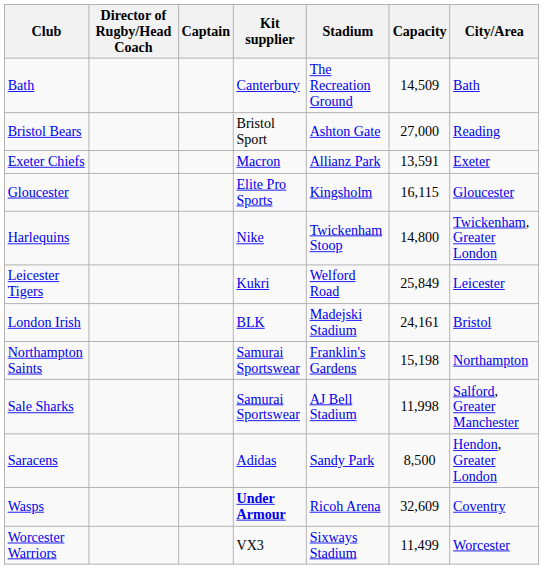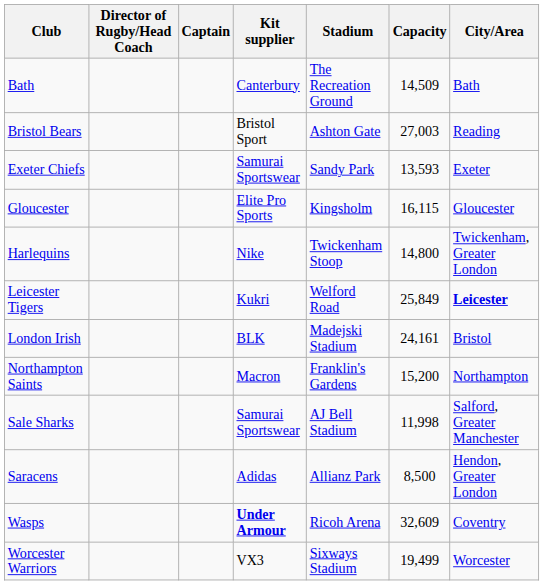Bristol Bears | Capacity: 27,000 -> 27,003
Exeter Chiefs | Kit supplier: Macron -> Samurai Sportswear
Exeter Chiefs | Stadium: Allianz Park -> Sandy Park
Exeter Chiefs | Capacity: 13,591 -> 13,593
Leicester Tigers | City/Area: normal -> bold
Northampton Saints | Kit supplier: Samurai Sportswear -> Macron
Northampton Saints | Capacity: 15,198 -> 15,200
Saracens | Stadium: Sandy Park -> Allianz Park
Worcester Warriors | Capacity: 11,499 -> 19,499
